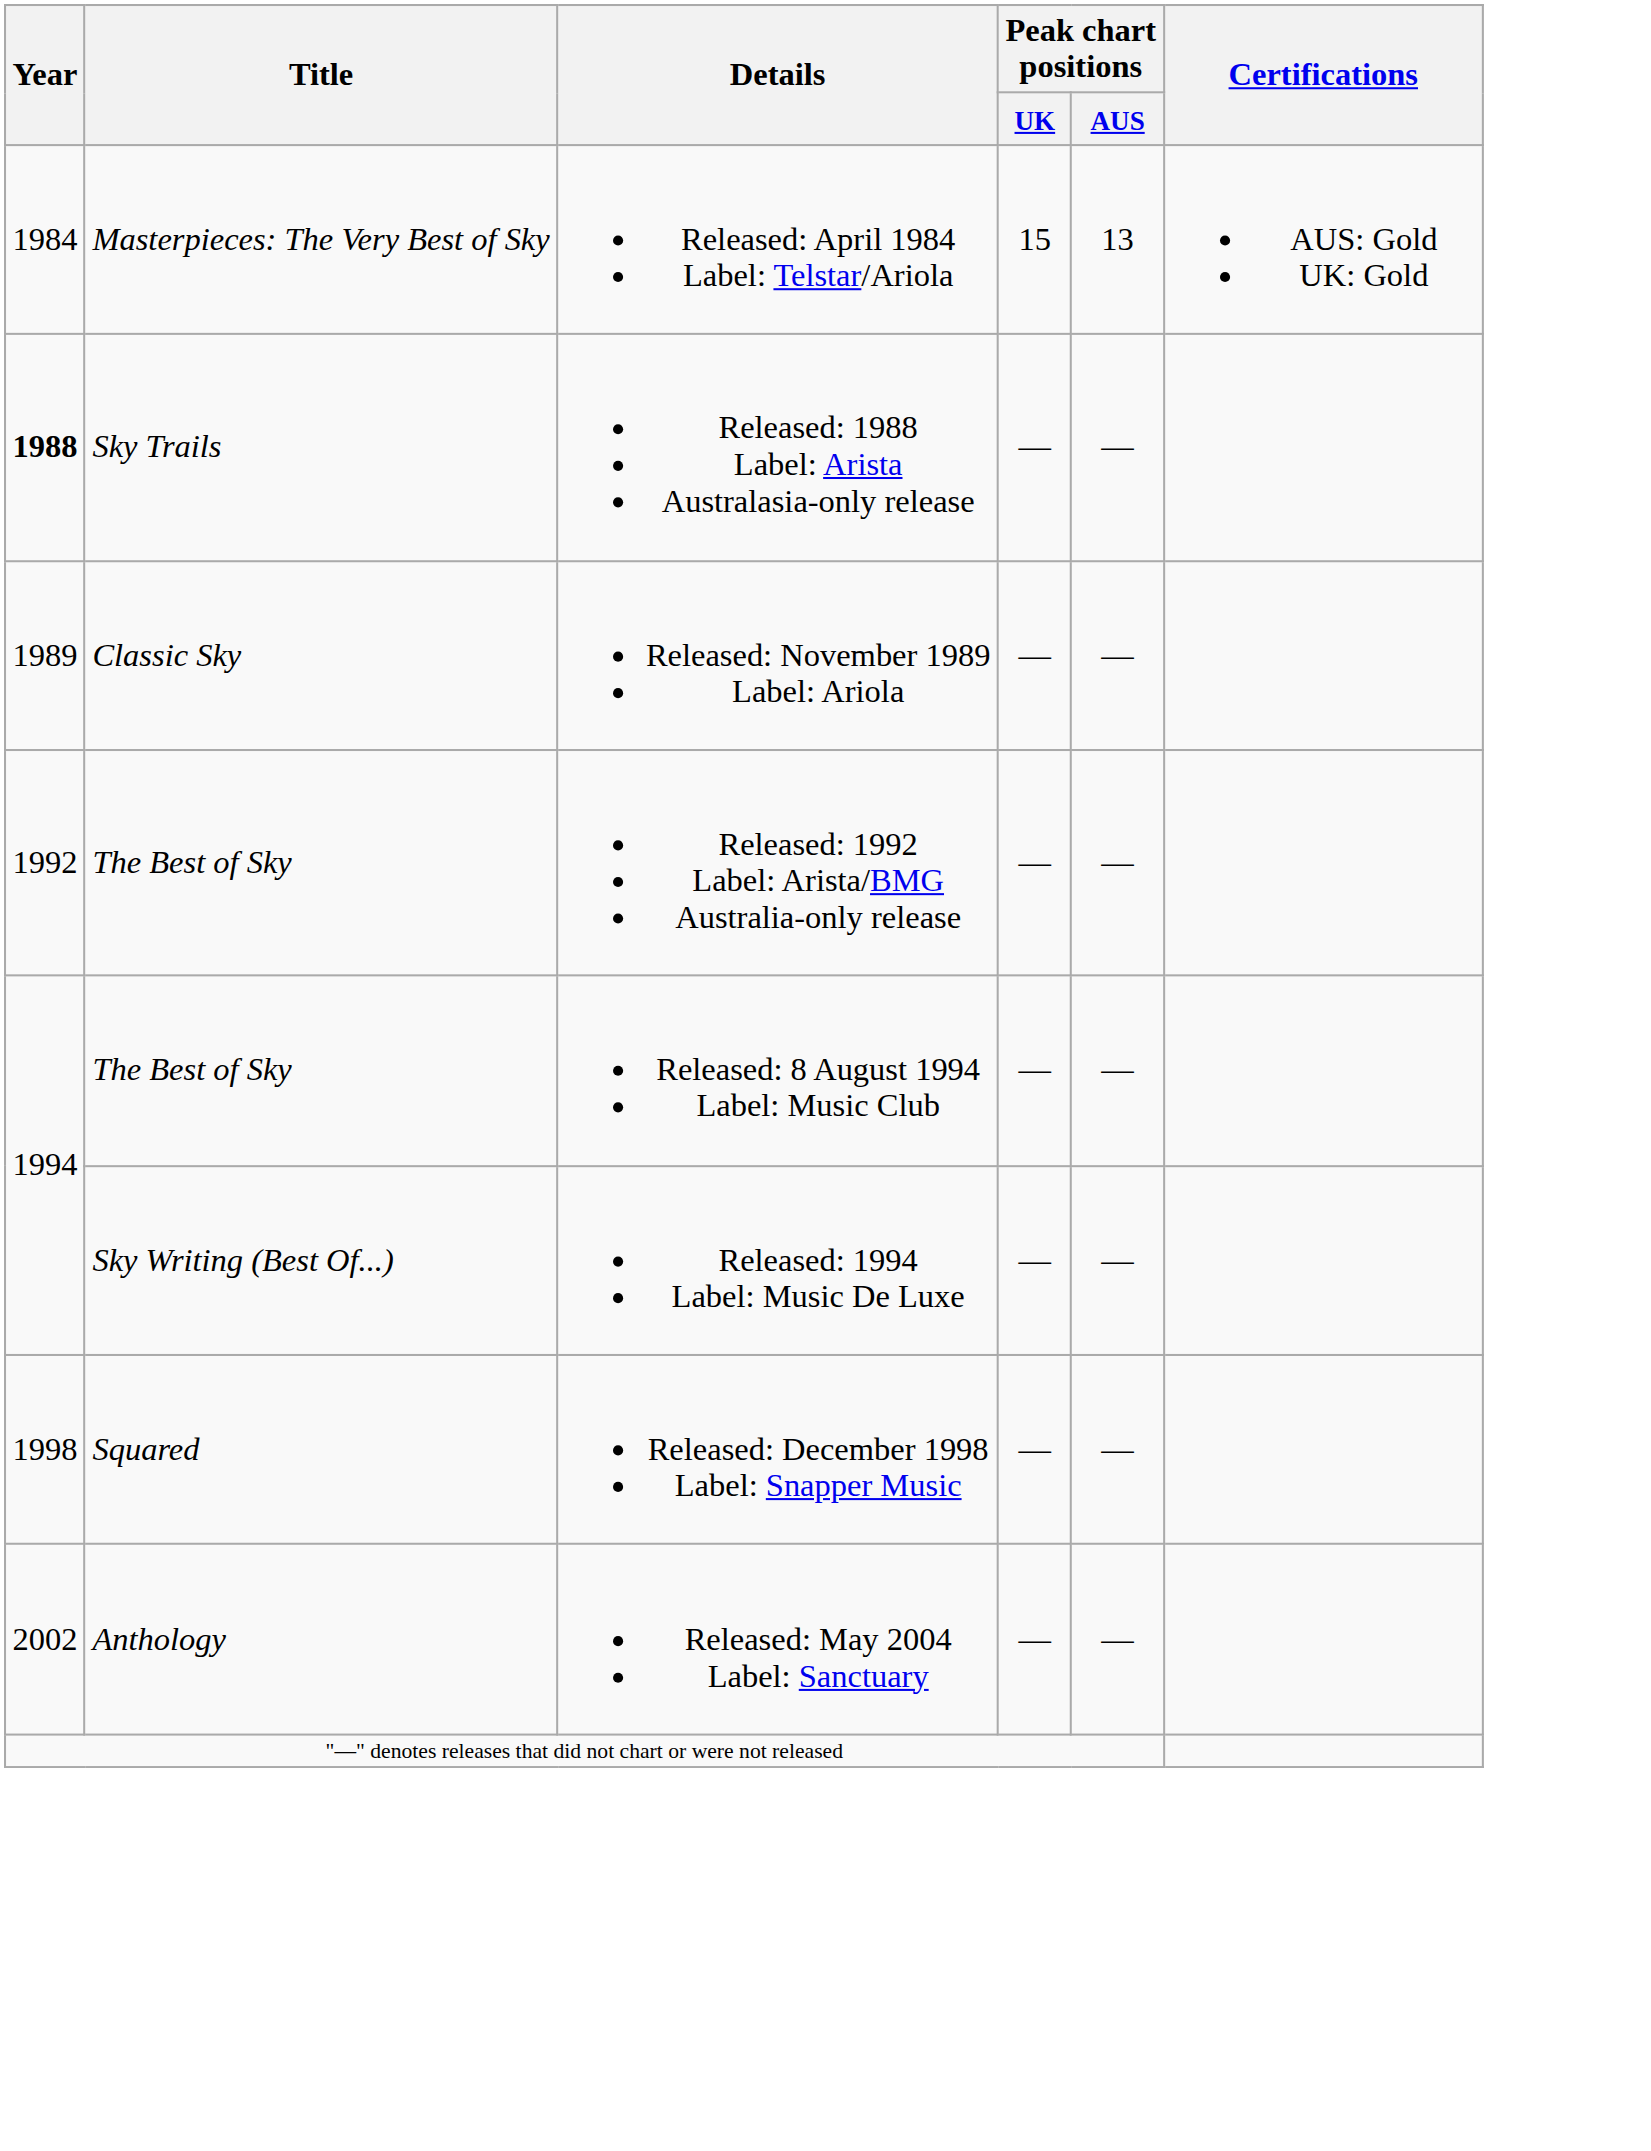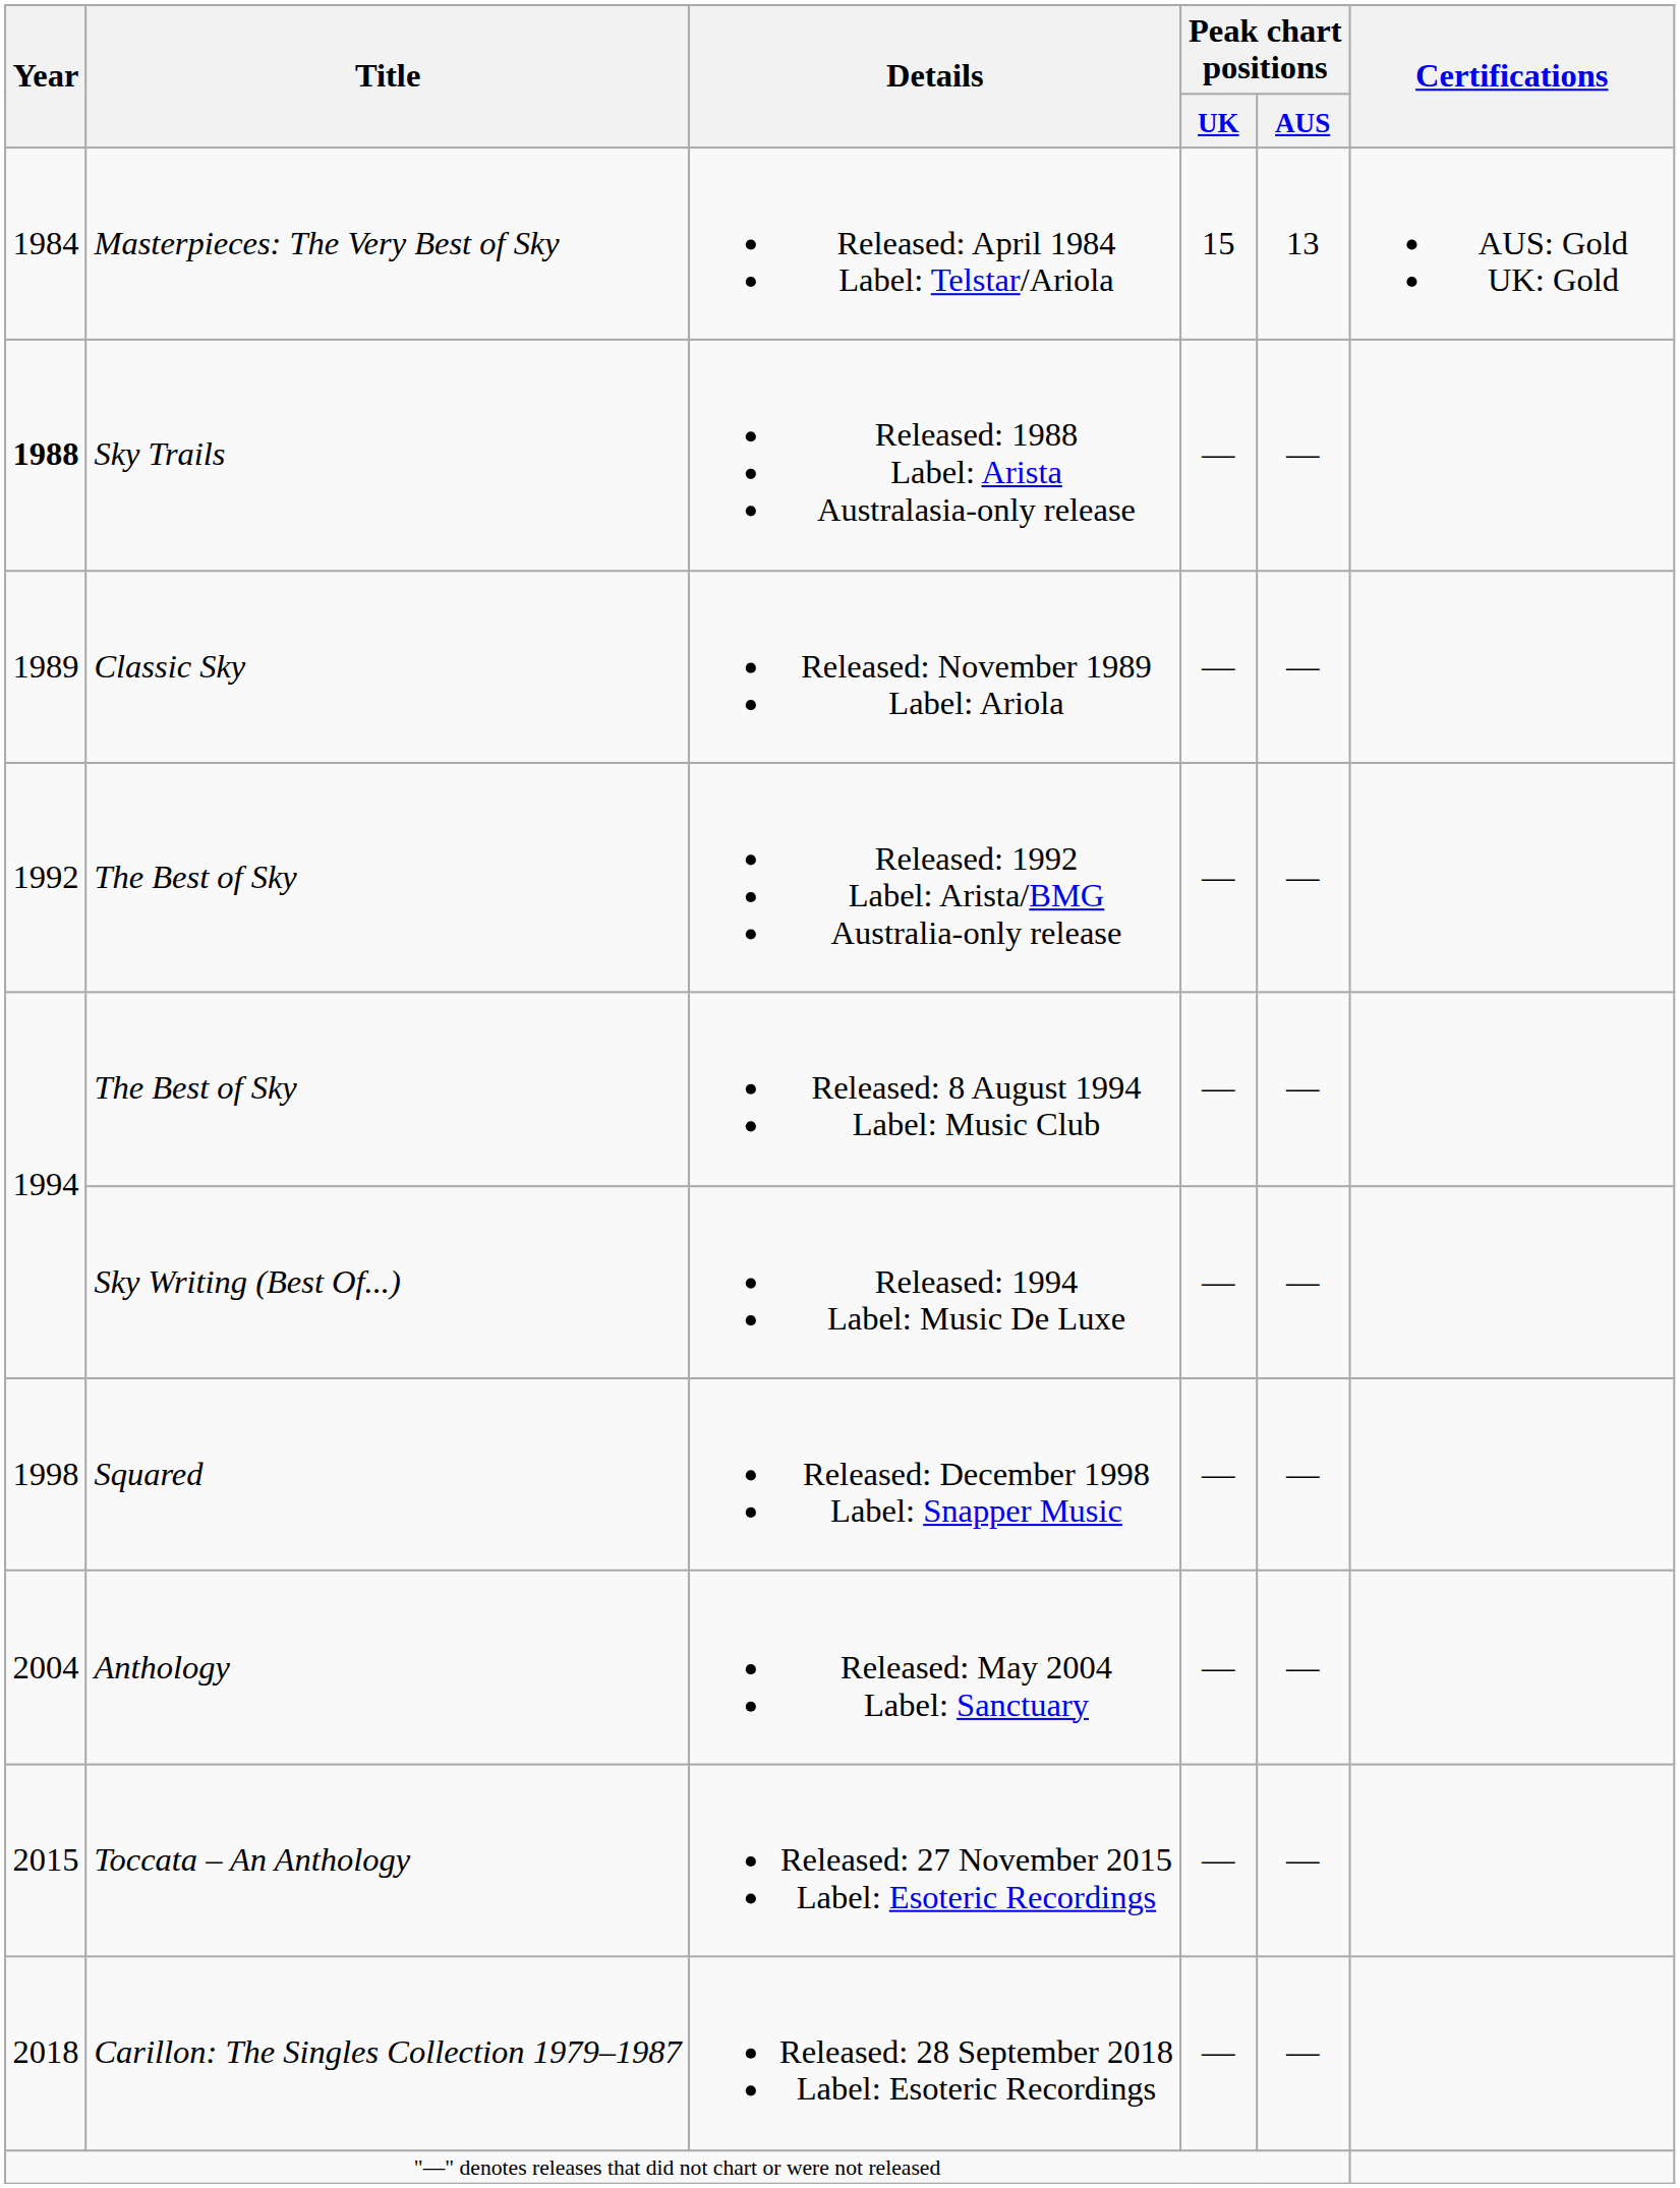Released: May 2004 Label: Sanctuary | Year: 2002 -> 2004
+ row: 2015 | Toccata – An Anthology | Released: 27 November 2015 Label: Esoteric Recordings | — | —
+ row: 2018 | Carillon: The Singles Collection 1979–1987 | Released: 28 September 2018 Label: Esoteric Recordings | — | —
